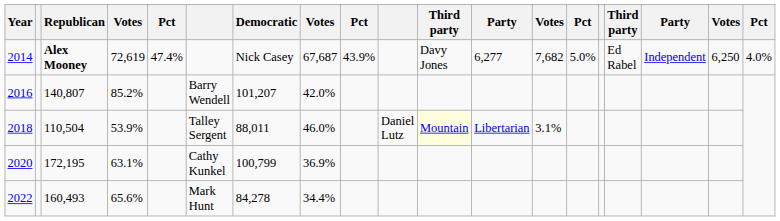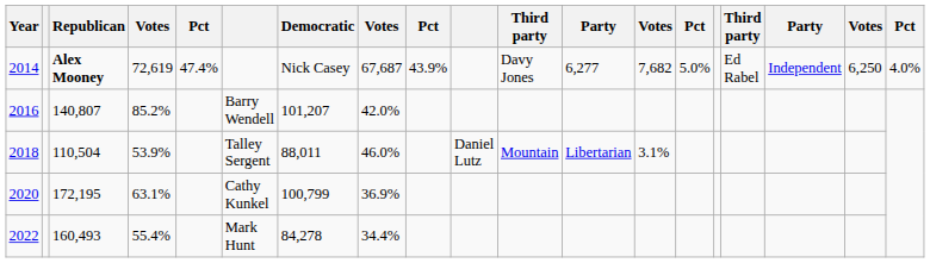2018 | column 11: lightyellow background -> no background
2022 | column 4: 65.6% -> 55.4%
